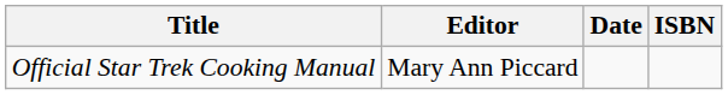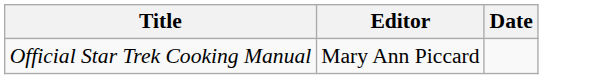- column: ISBN
